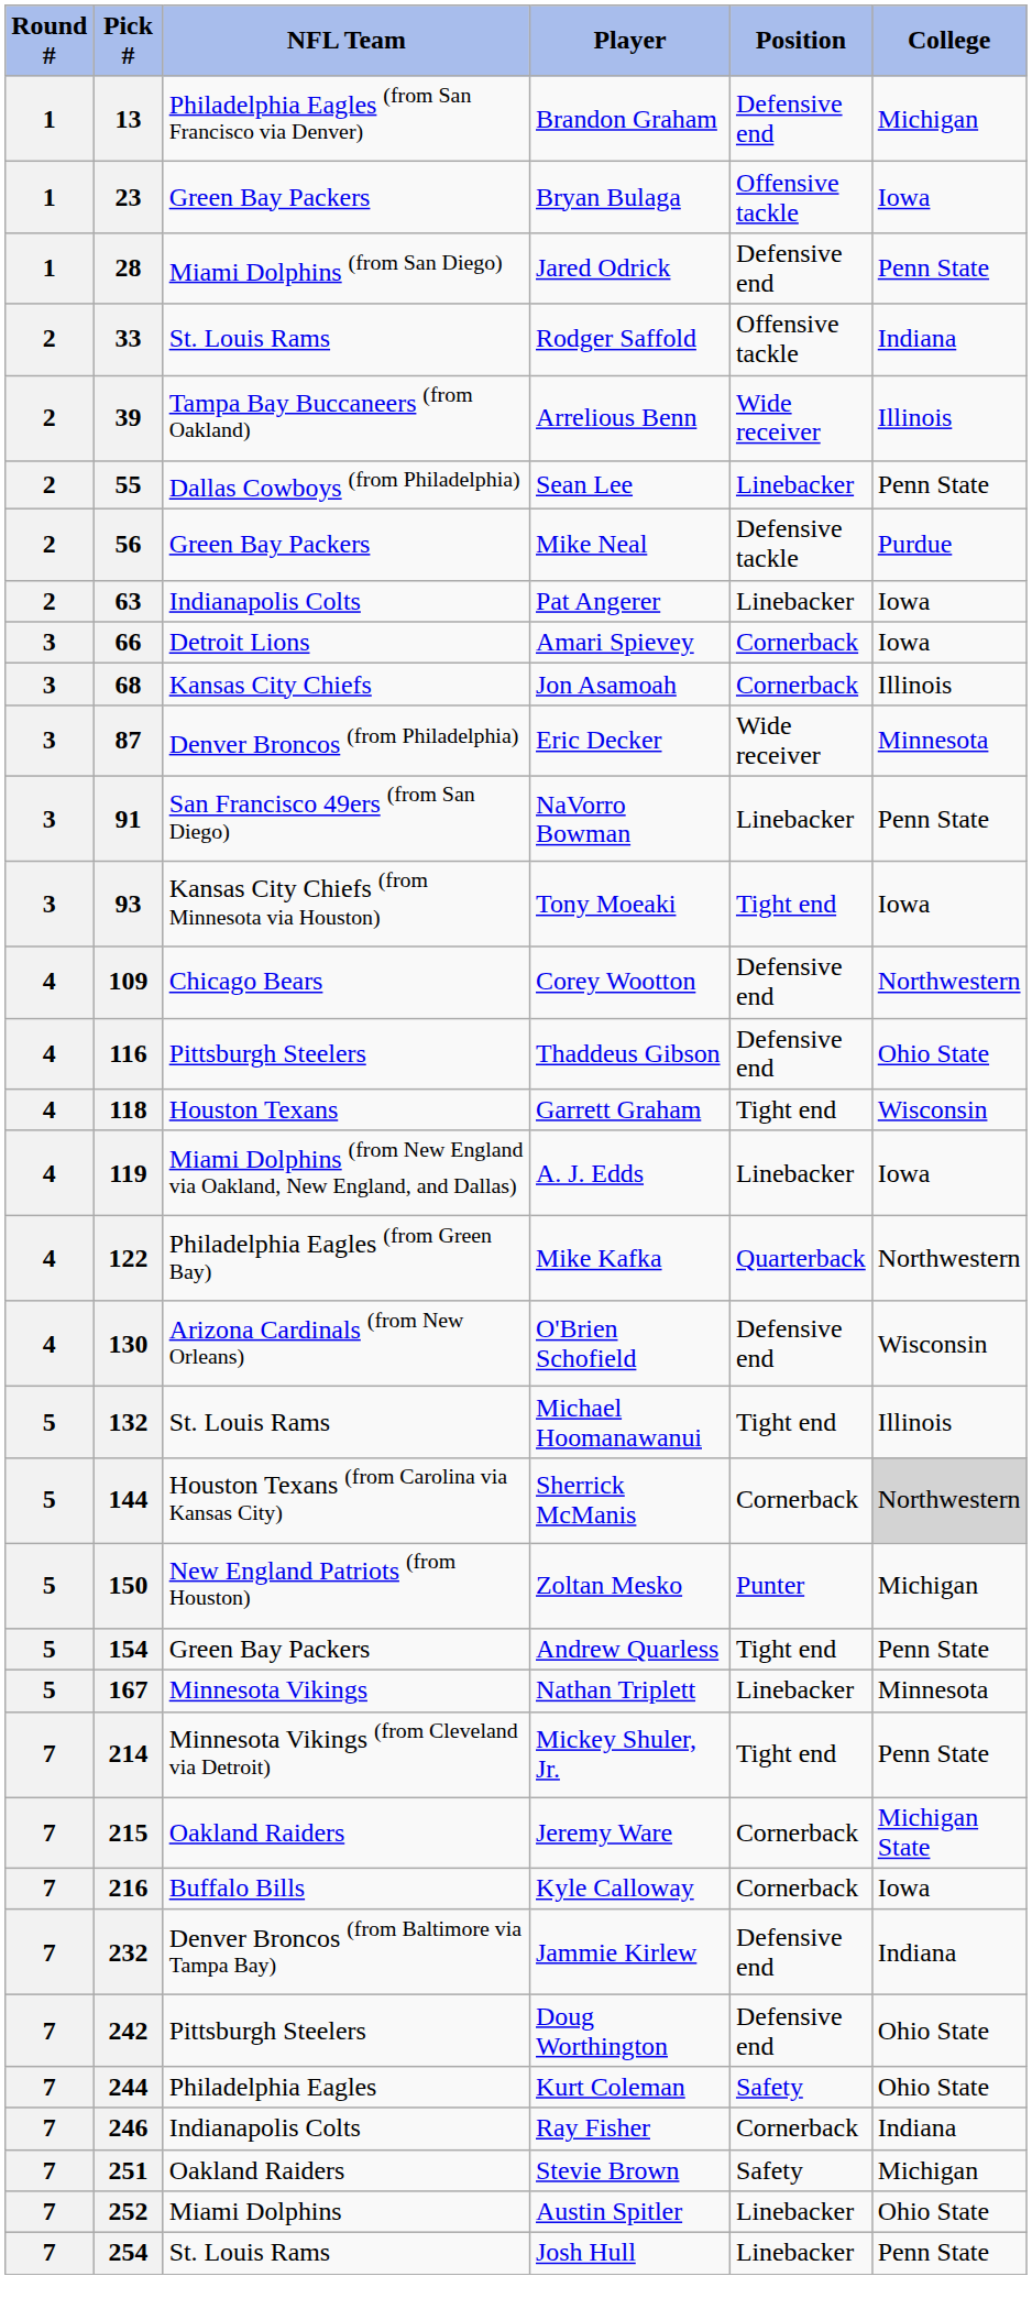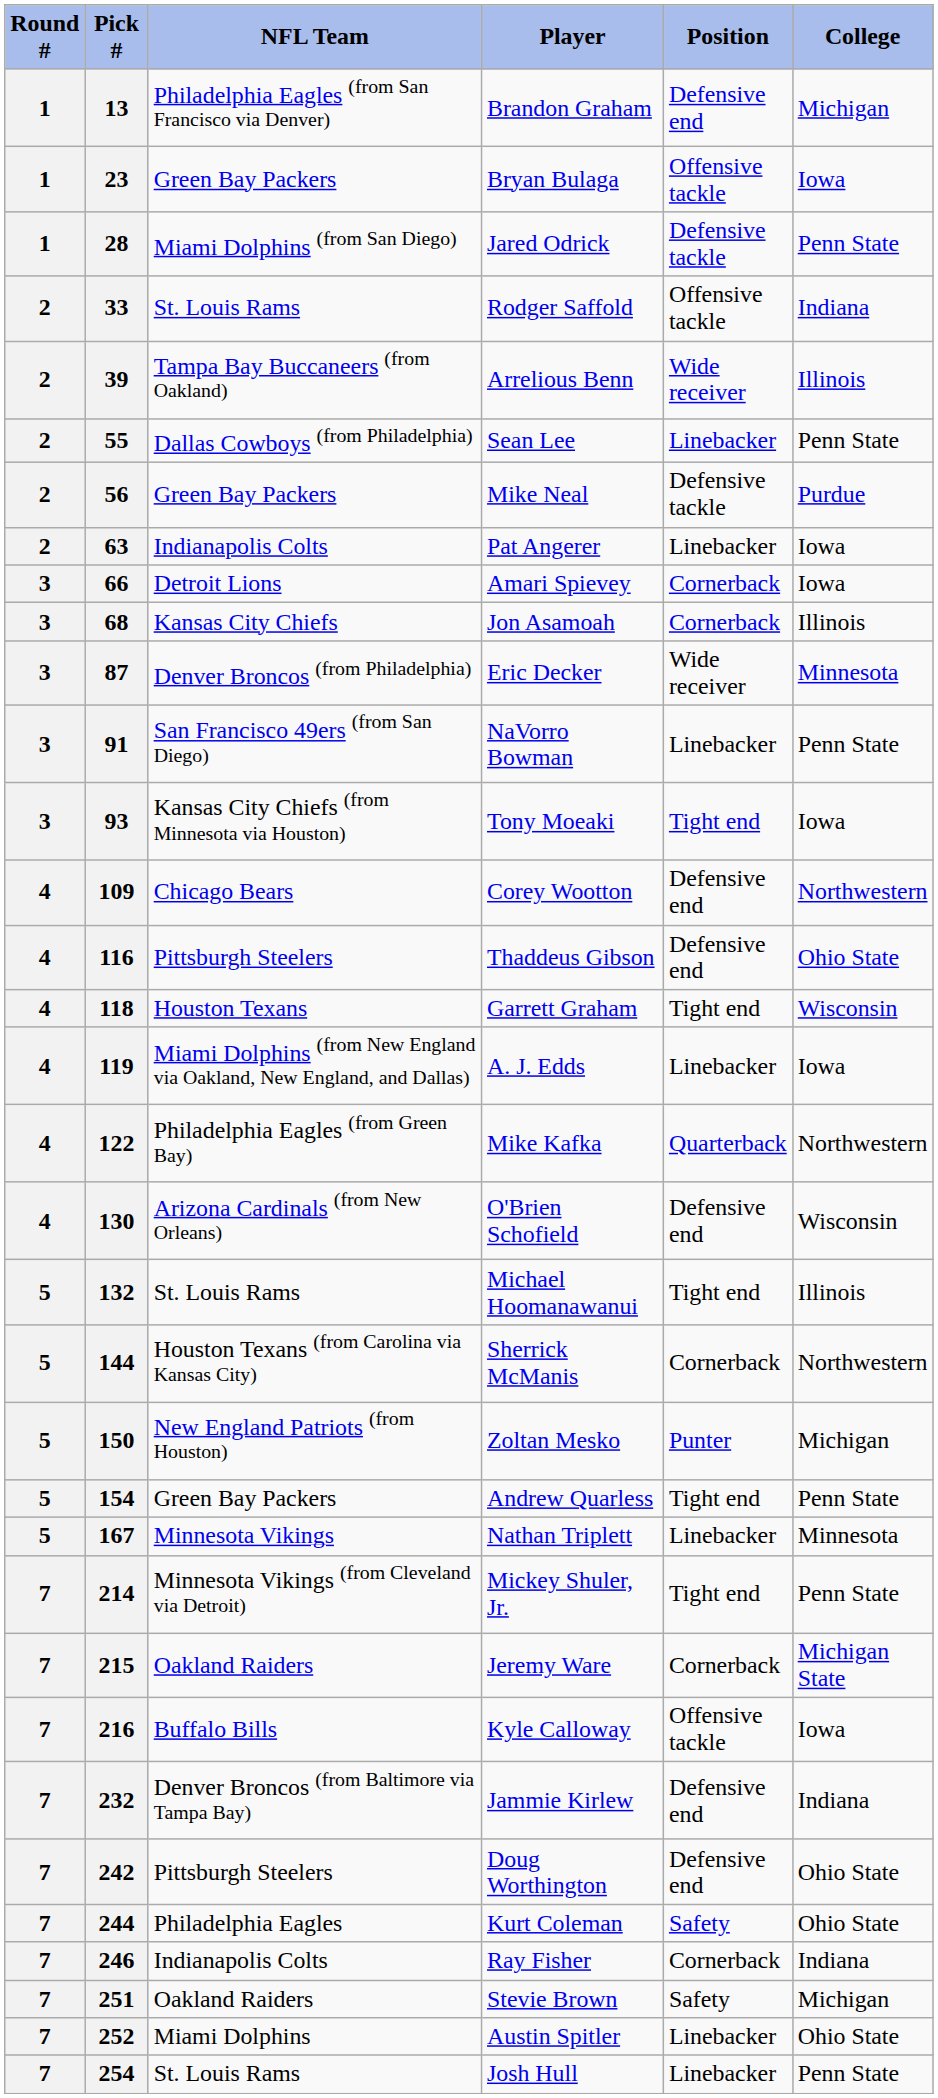28 | Position: Defensive end -> Defensive tackle
144 | College: lightgrey background -> no background
216 | Position: Cornerback -> Offensive tackle
